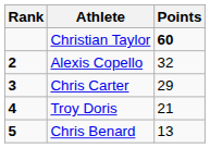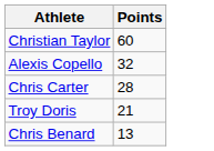- column: Rank | 2 | 3 | 4 | 5
Christian Taylor | Points: bold -> normal
Chris Carter | Points: 29 -> 28
